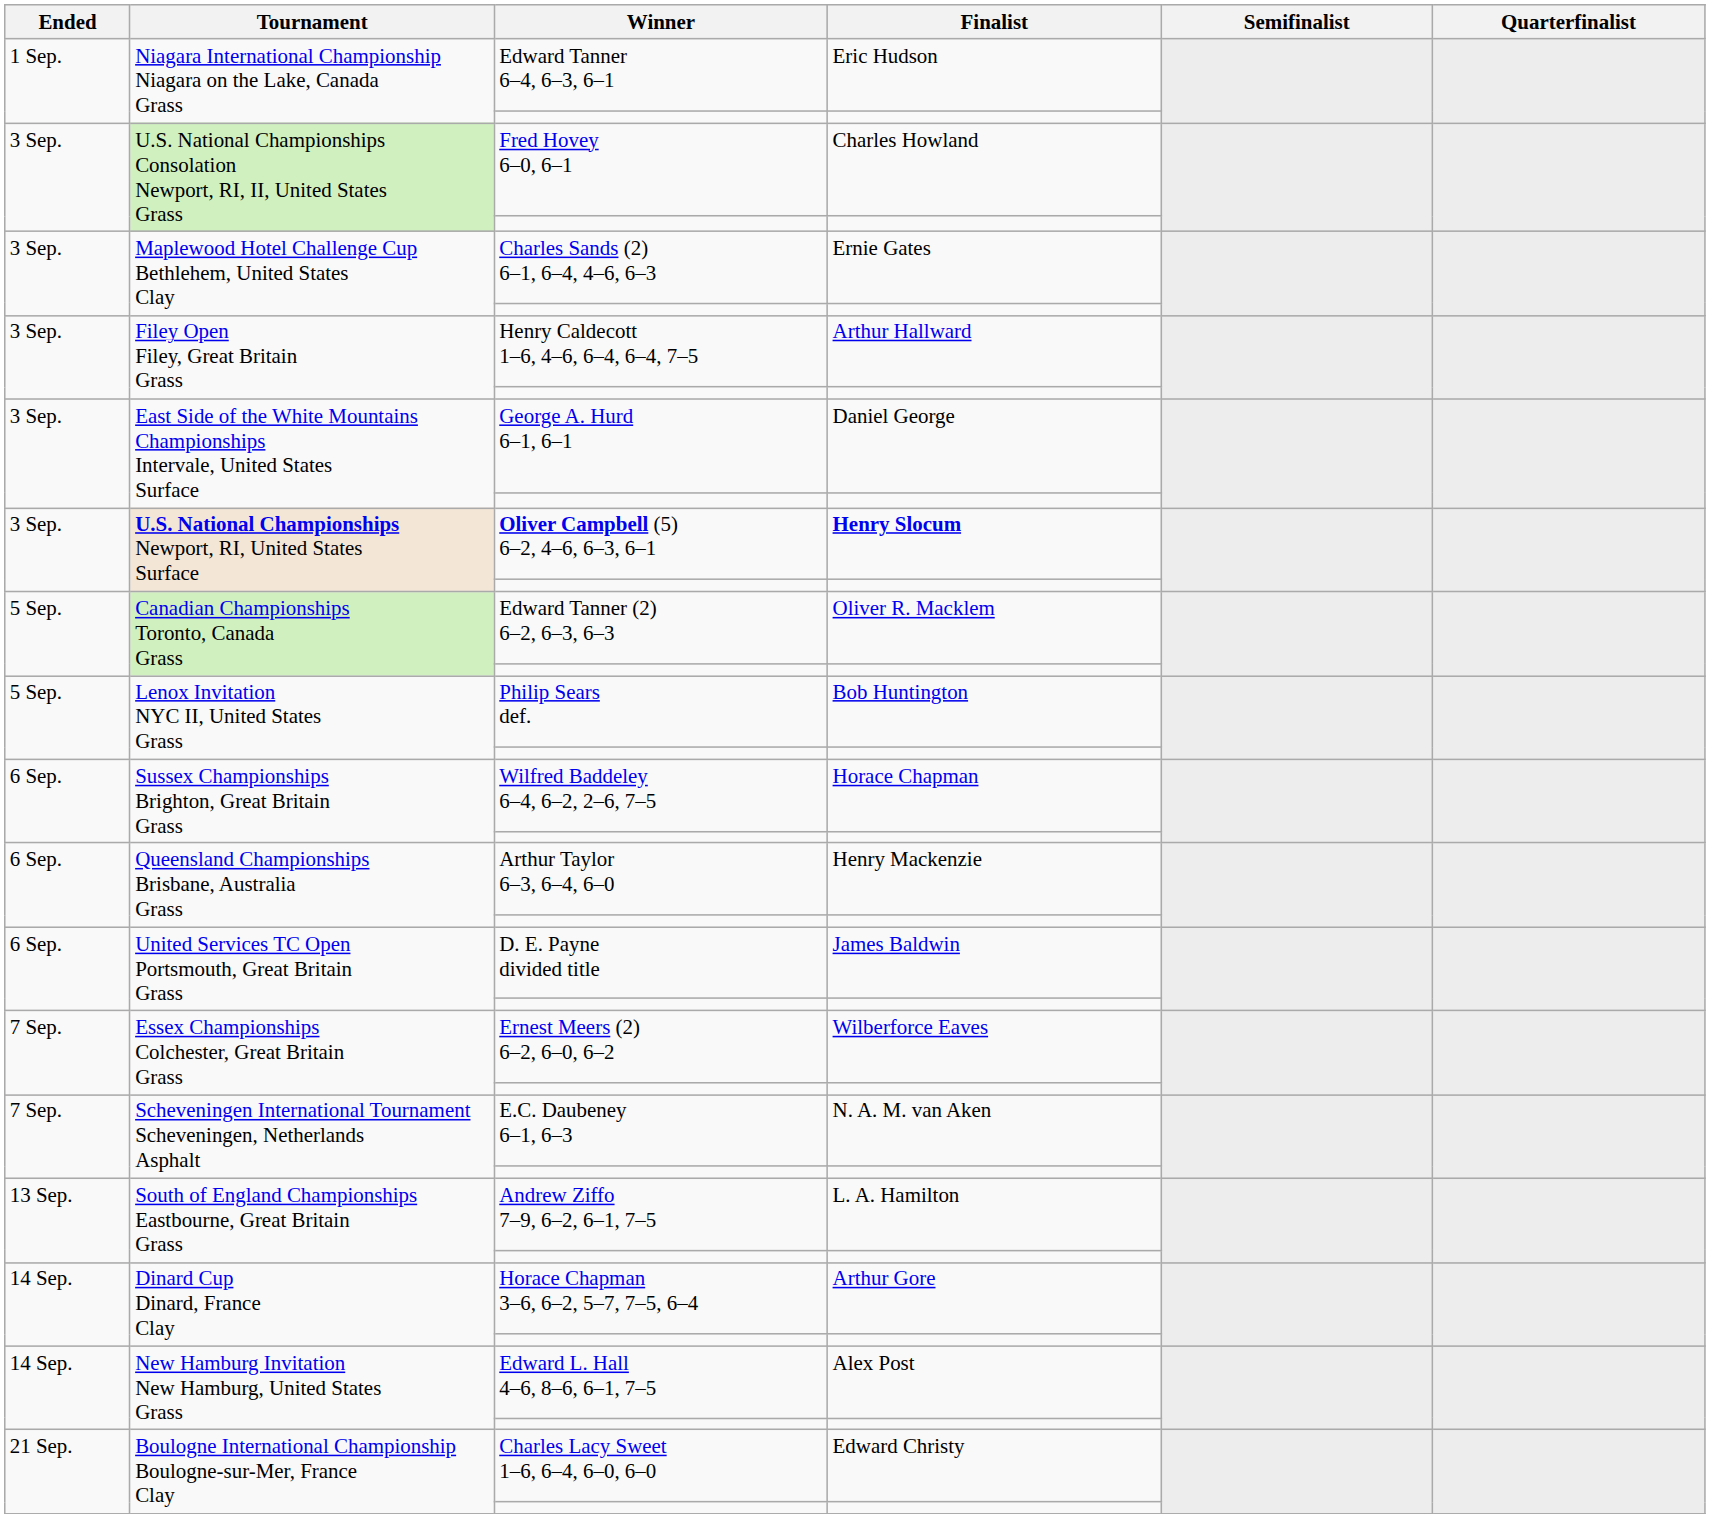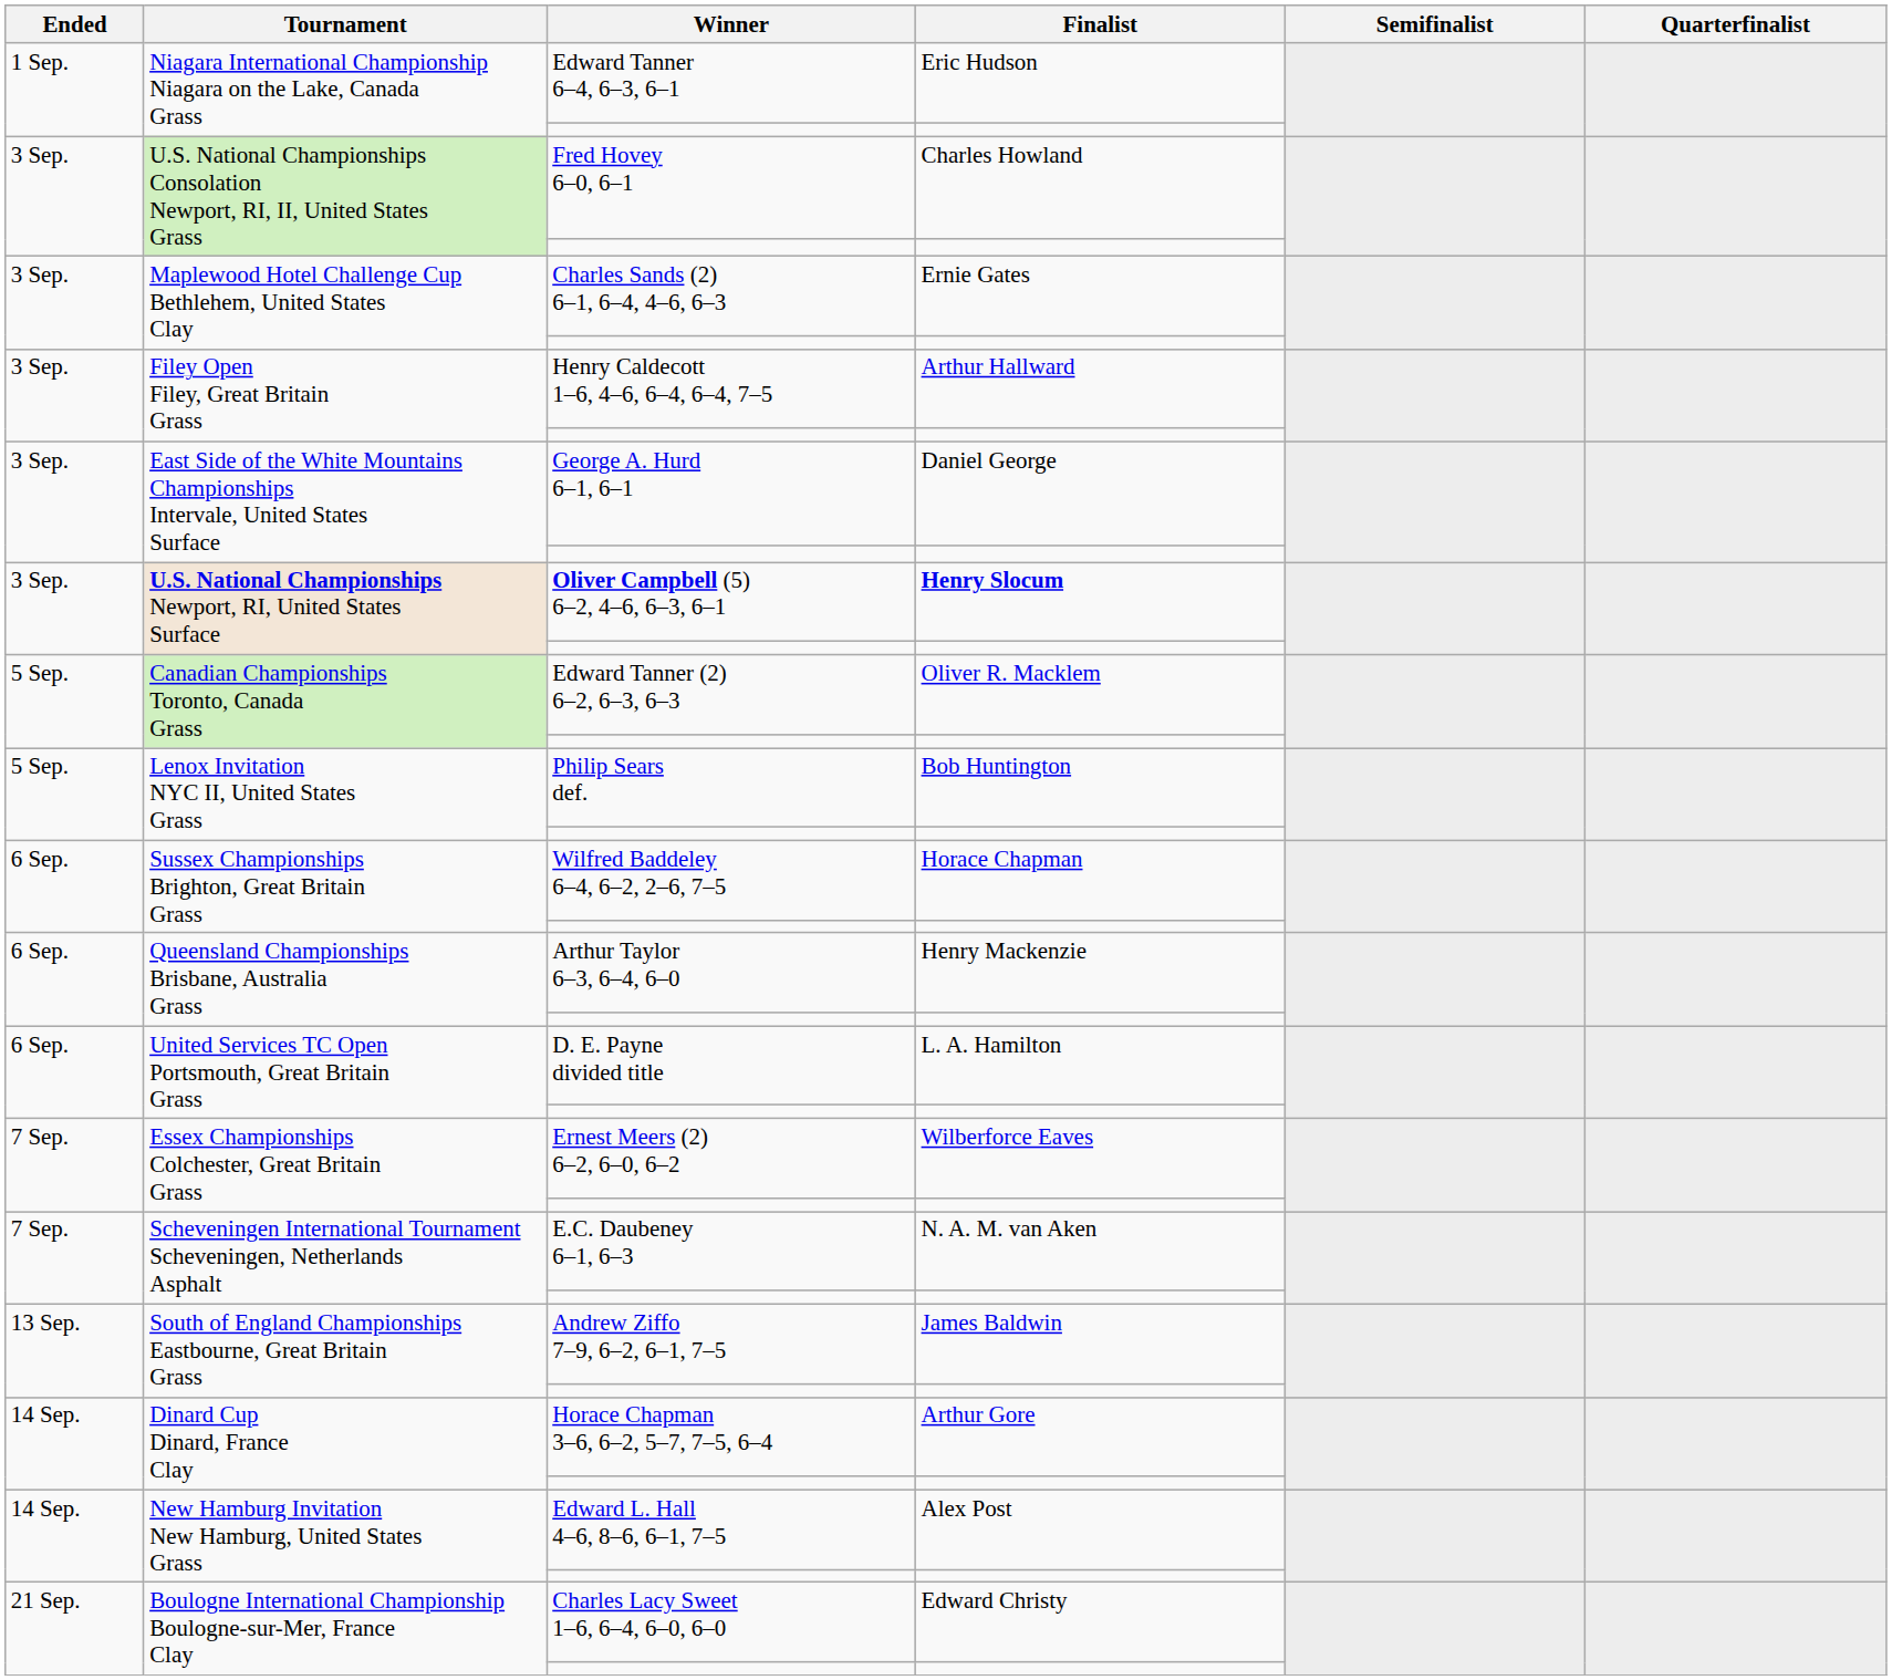D. E. Payne divided title | Finalist: James Baldwin -> L. A. Hamilton
Andrew Ziffo 7–9, 6–2, 6–1, 7–5 | Finalist: L. A. Hamilton -> James Baldwin
